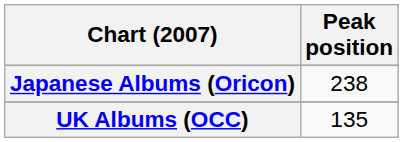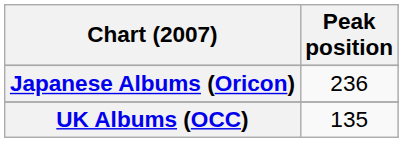Japanese Albums (Oricon) | Peak position: 238 -> 236
